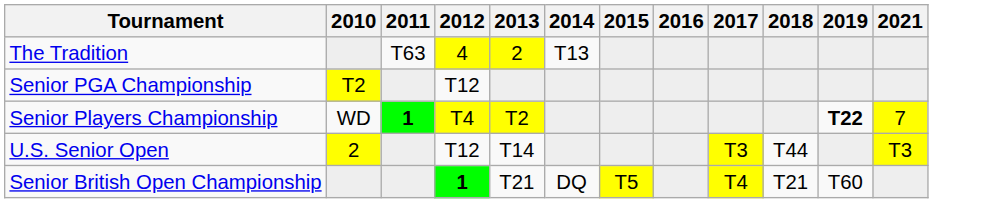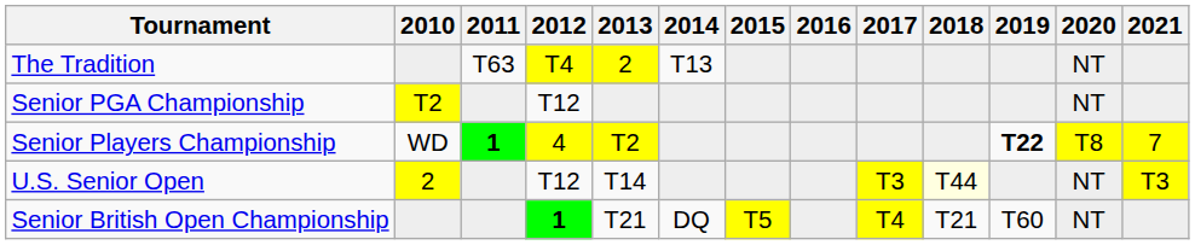+ column: 2020 | NT | NT | T8 | NT | NT
The Tradition | 2012: 4 -> T4
Senior Players Championship | 2012: T4 -> 4
U.S. Senior Open | 2018: no background -> lightyellow background
